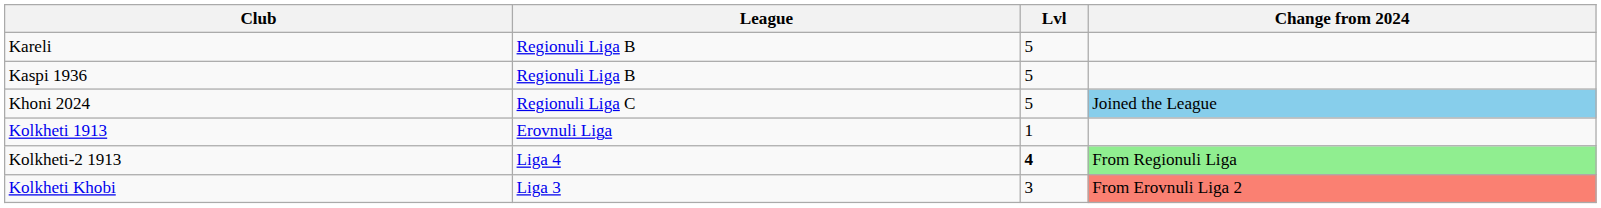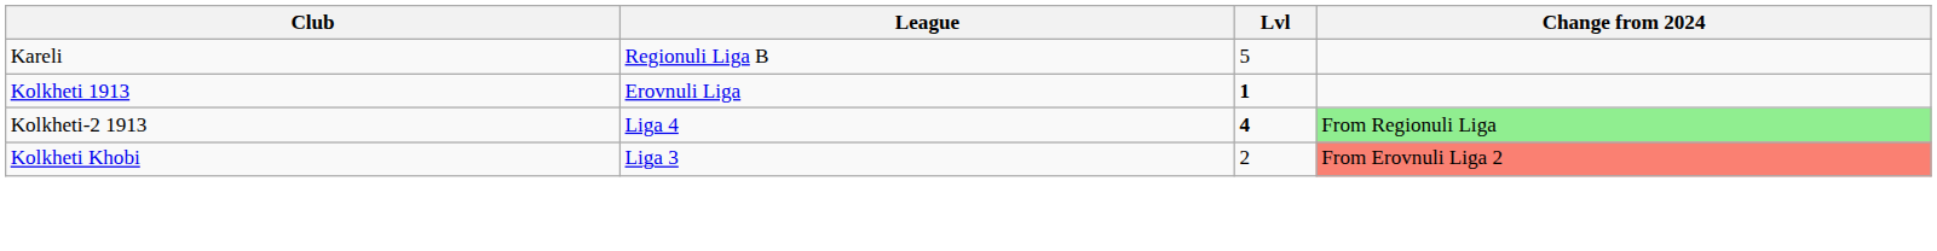- row: Kaspi 1936 | Regionuli Liga B | 5
- row: Khoni 2024 | Regionuli Liga C | 5 | Joined the League
Kolkheti 1913 | Lvl: normal -> bold
Kolkheti Khobi | Lvl: 3 -> 2
